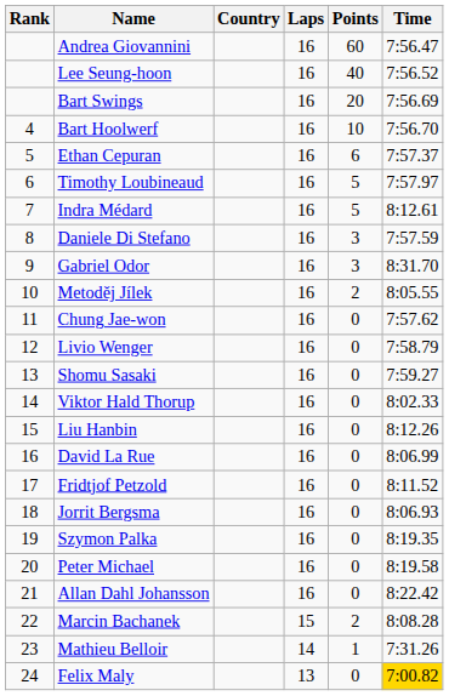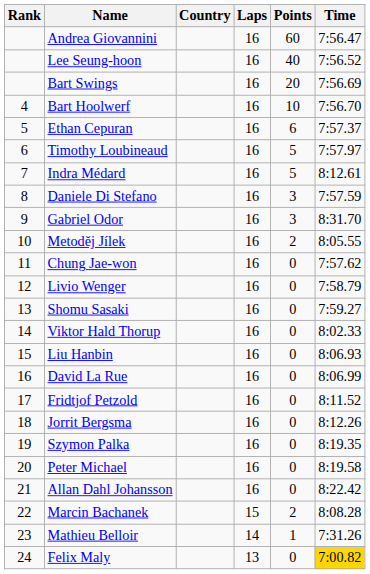Liu Hanbin | Time: 8:12.26 -> 8:06.93
Jorrit Bergsma | Time: 8:06.93 -> 8:12.26
